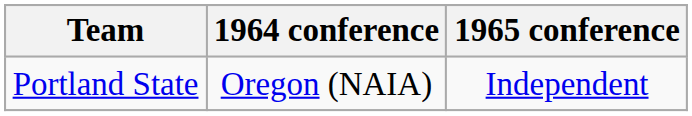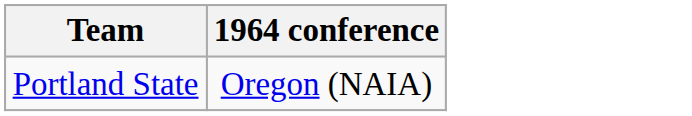- column: 1965 conference | Independent
